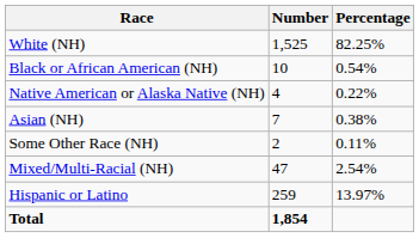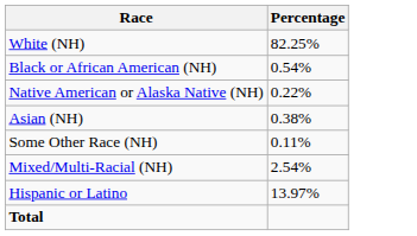- column: Number | 1,525 | 10 | 4 | 7 | 2 | 47 | 259 | 1,854
